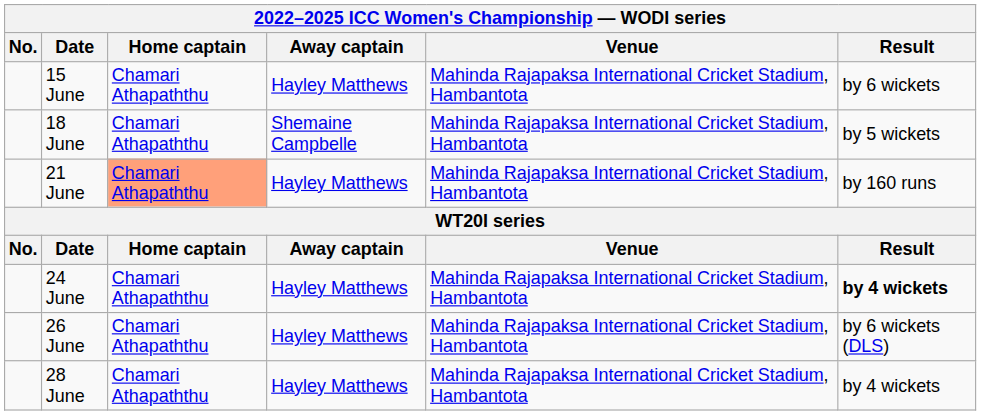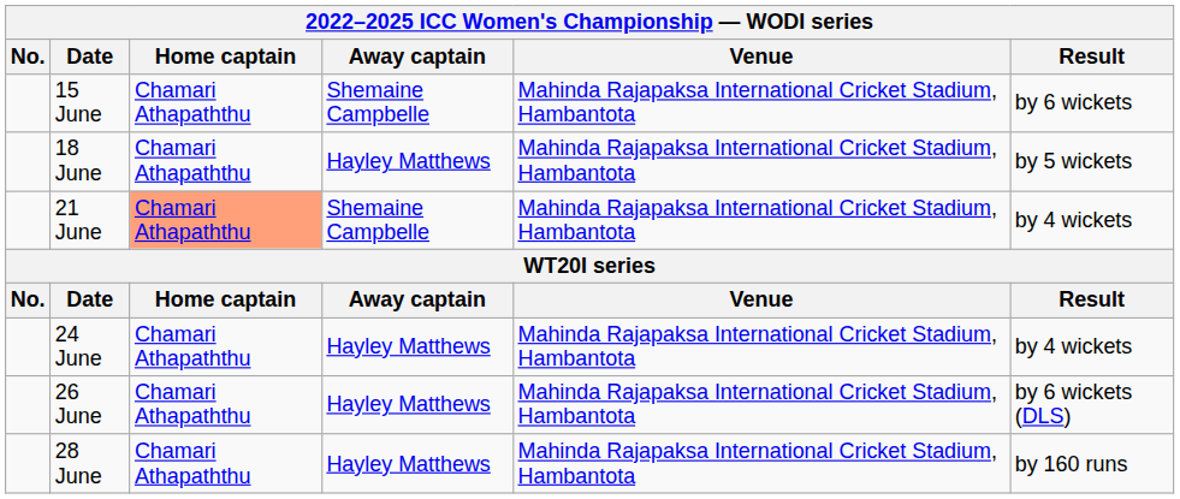15 June | Away captain: Hayley Matthews -> Shemaine Campbelle
18 June | Away captain: Shemaine Campbelle -> Hayley Matthews
21 June | Away captain: Hayley Matthews -> Shemaine Campbelle
21 June | Result: by 160 runs -> by 4 wickets
24 June | Result: bold -> normal
28 June | Result: by 4 wickets -> by 160 runs
